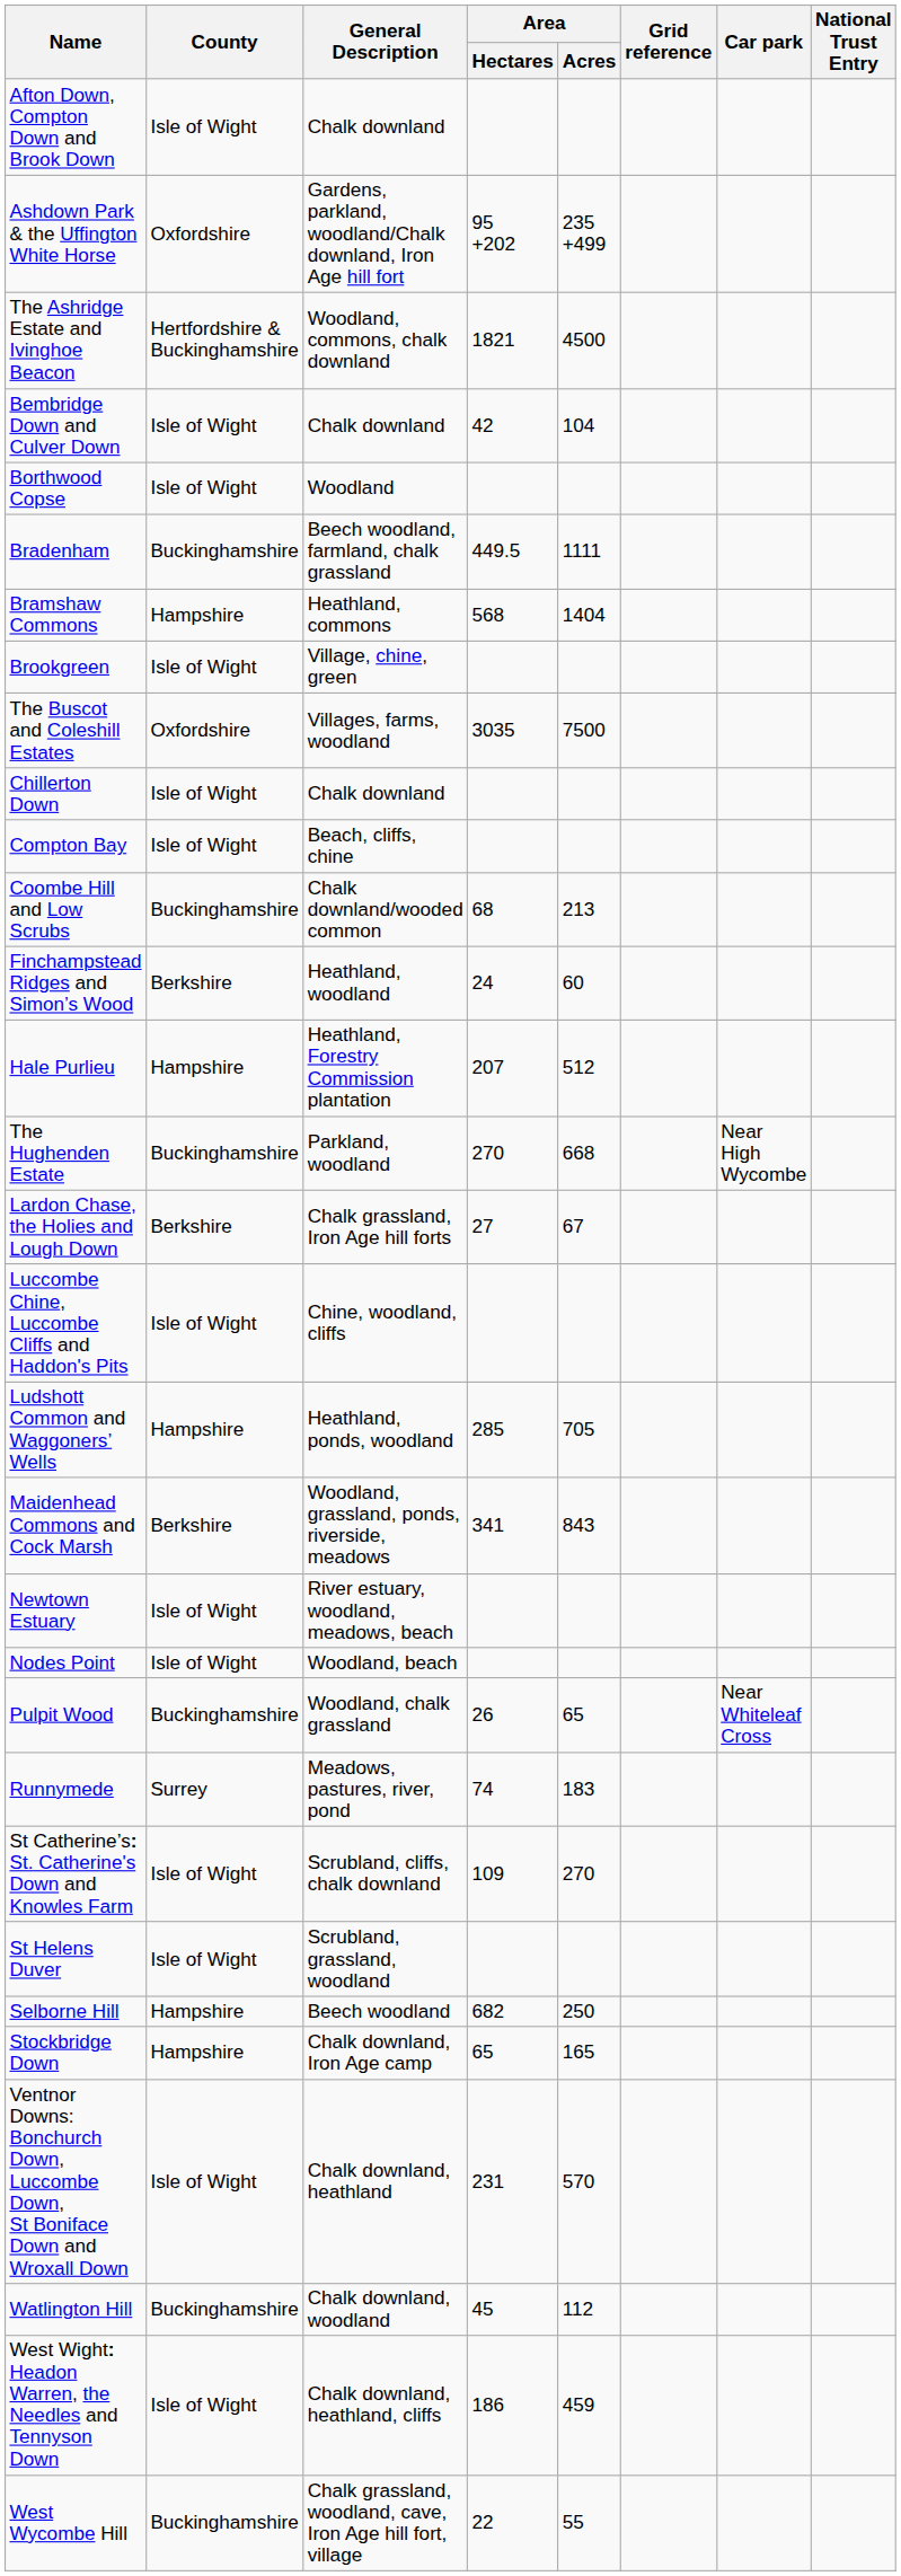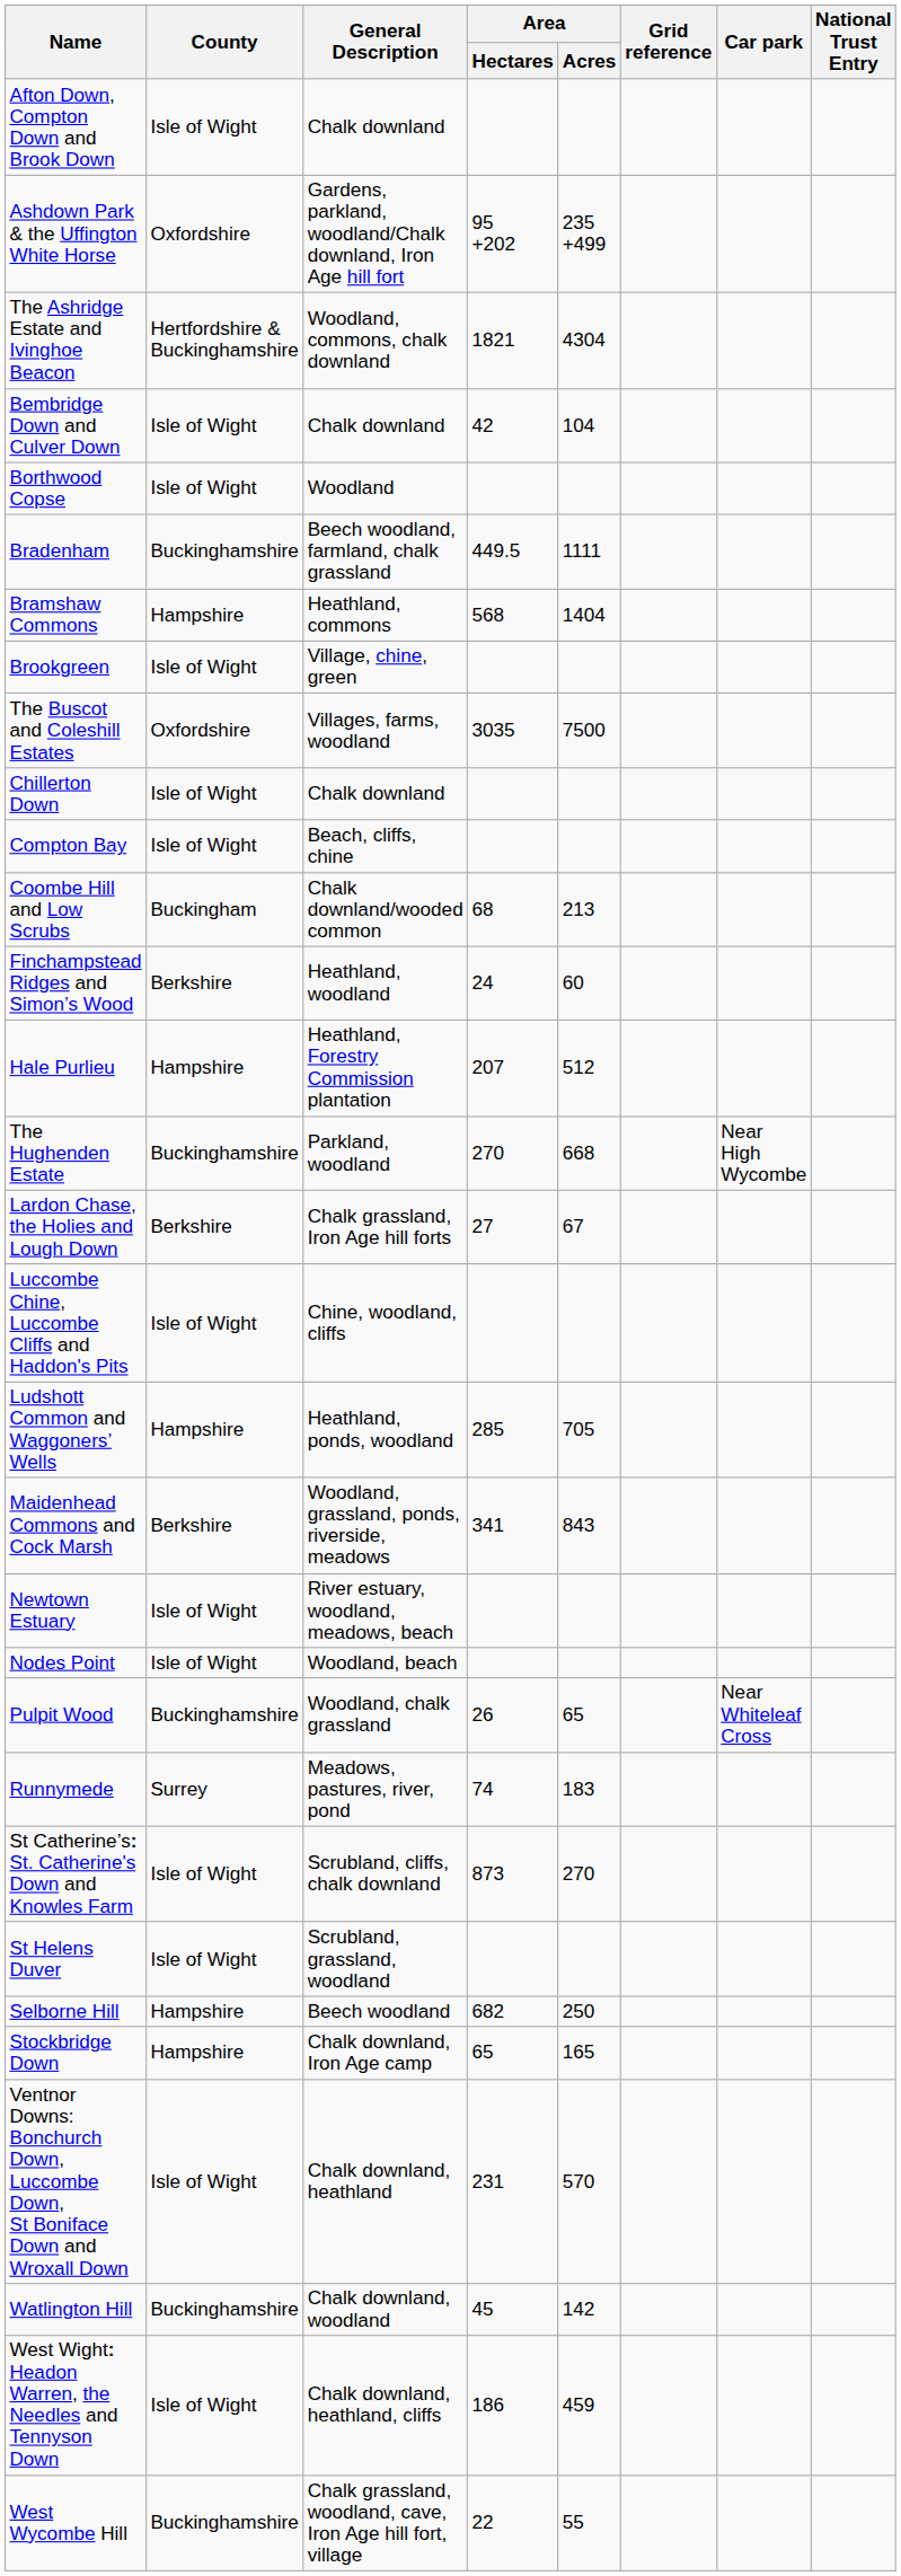The Ashridge Estate and Ivinghoe Beacon | Area / Acres: 4500 -> 4304
Coombe Hill and Low Scrubs | County: Buckinghamshire -> Buckingham
St Catherine’s: St. Catherine's Down and Knowles Farm | Area / Hectares: 109 -> 873
Watlington Hill | Area / Acres: 112 -> 142
